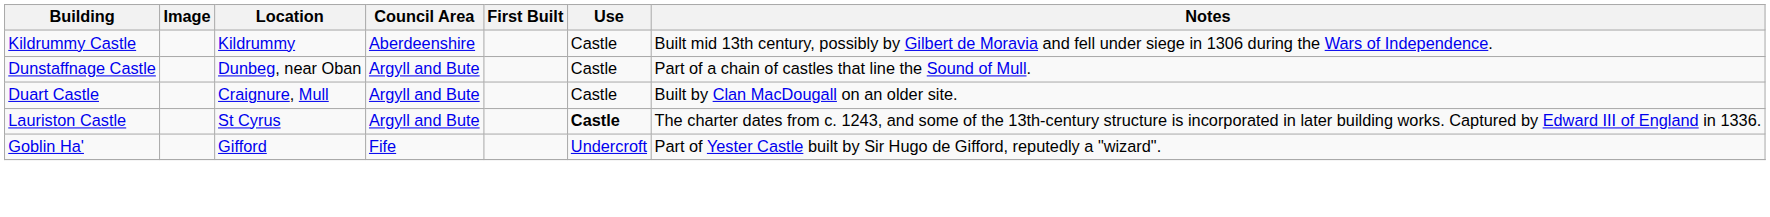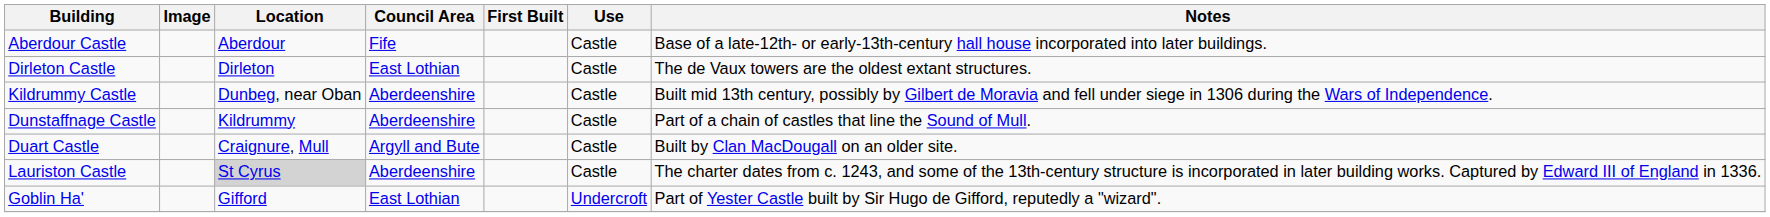+ row: Aberdour Castle | Aberdour | Fife | Castle | Base of a late-12th- or early-13th-century hall house incorporated into later buildings.
+ row: Dirleton Castle | Dirleton | East Lothian | Castle | The de Vaux towers are the oldest extant structures.
Kildrummy Castle | Location: Kildrummy -> Dunbeg, near Oban
Dunstaffnage Castle | Location: Dunbeg, near Oban -> Kildrummy
Dunstaffnage Castle | Council Area: Argyll and Bute -> Aberdeenshire
Lauriston Castle | Location: no background -> lightgrey background
Lauriston Castle | Council Area: Argyll and Bute -> Aberdeenshire
Lauriston Castle | Use: bold -> normal
Goblin Ha' | Council Area: Fife -> East Lothian
